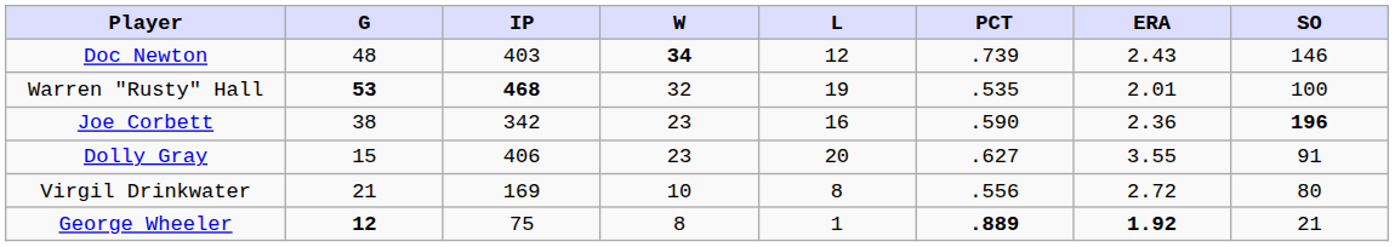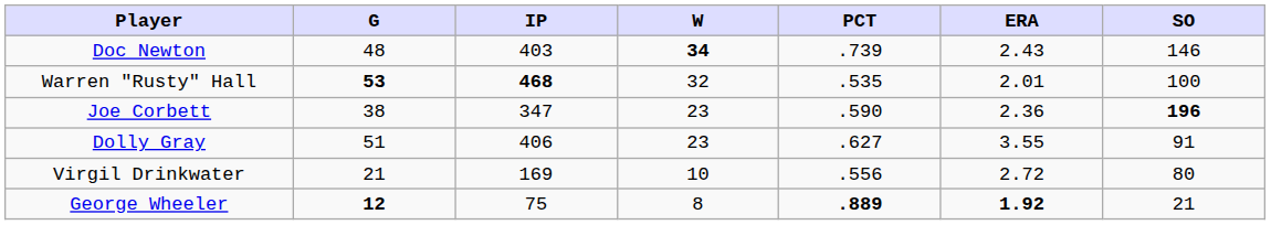- column: L | 12 | 19 | 16 | 20 | 8 | 1
Joe Corbett | IP: 342 -> 347
Dolly Gray | G: 15 -> 51
